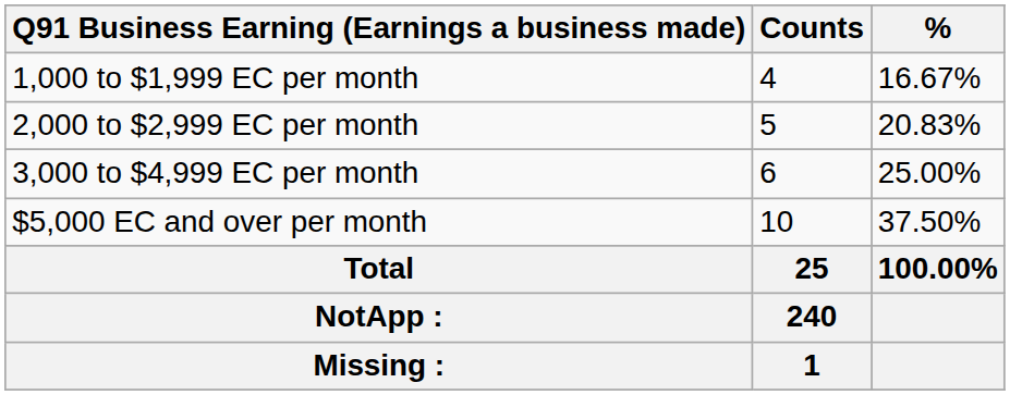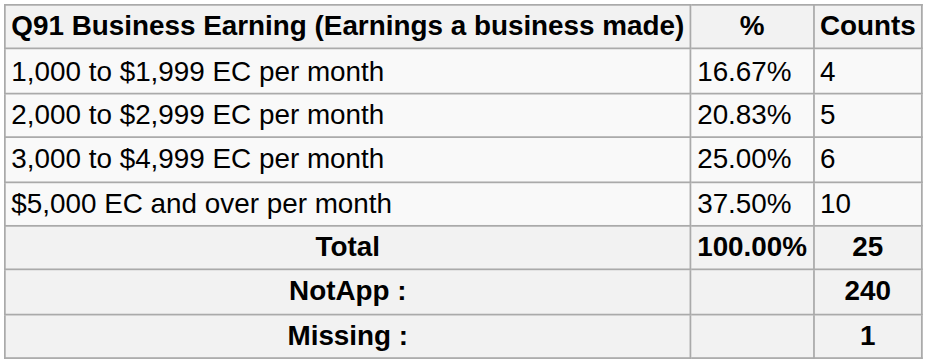columns swapped: Counts <-> %
